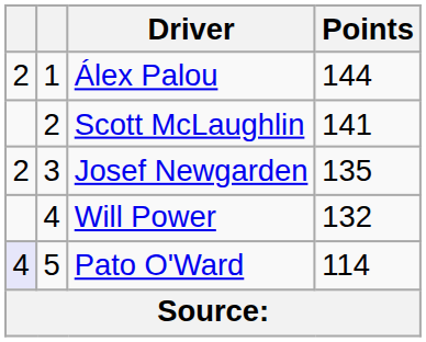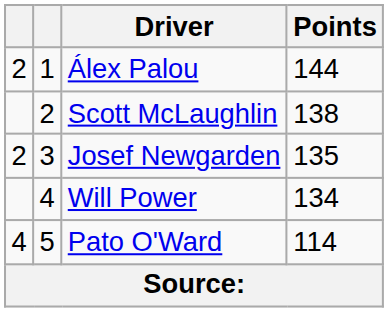Scott McLaughlin | Points: 141 -> 138
Will Power | Points: 132 -> 134
Pato O'Ward | column 1: lavender background -> no background
